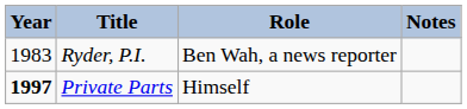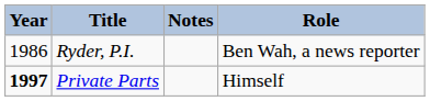columns swapped: Role <-> Notes
Ryder, P.I. | Year: 1983 -> 1986
